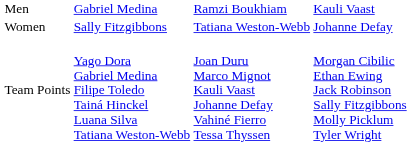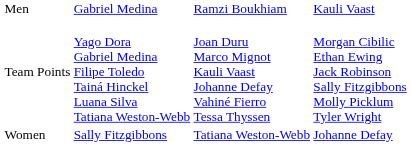rows swapped: Women <-> Team Points
